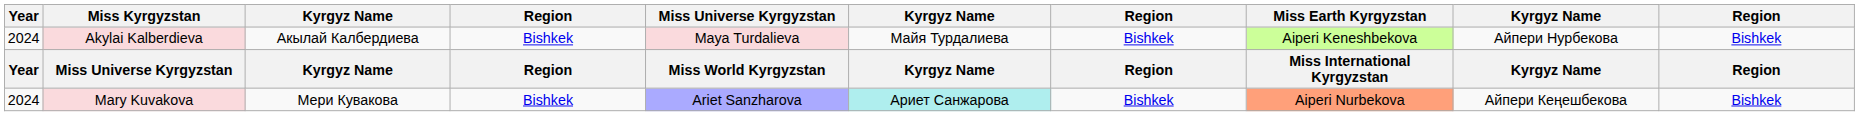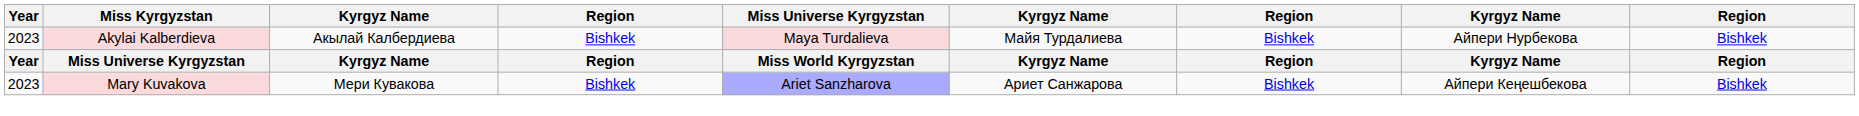- column: Miss Earth Kyrgyzstan | Aiperi Keneshbekova | Miss International Kyrgyzstan | Aiperi Nurbekova
Akylai Kalberdieva | Year: 2024 -> 2023
Mary Kuvakova | Year: 2024 -> 2023
Mary Kuvakova | column 6: paleturquoise background -> no background
